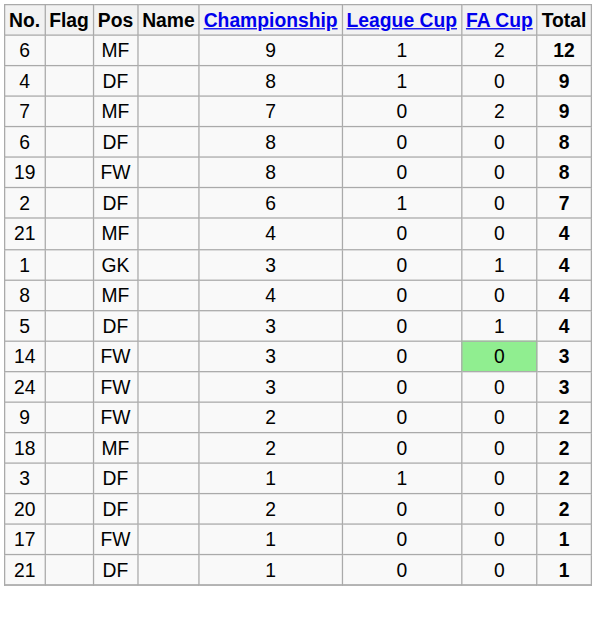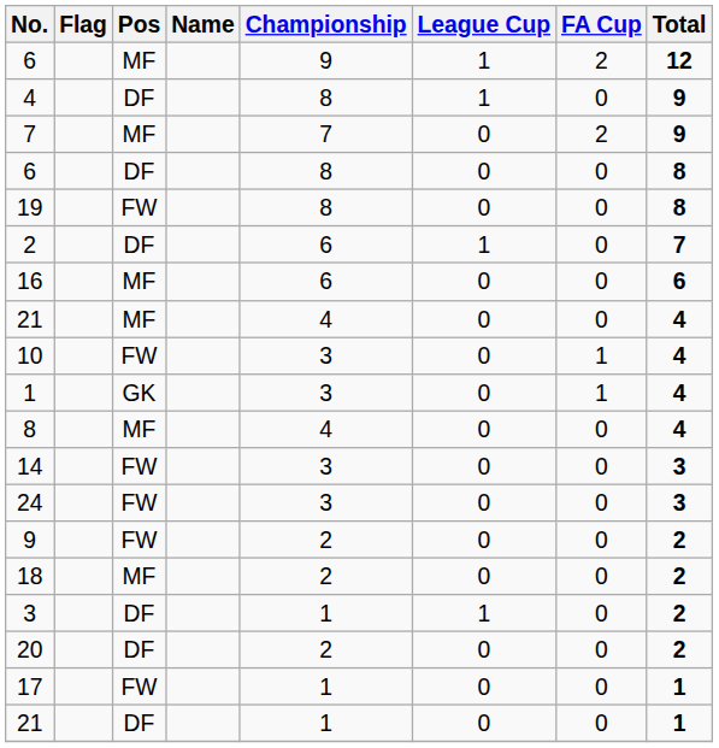+ row: 16 | MF | 6 | 0 | 0 | 6
+ row: 10 | FW | 3 | 0 | 1 | 4
- row: 5 | DF | 3 | 0 | 1 | 4
14 | FA Cup: lightgreen background -> no background
